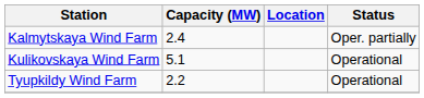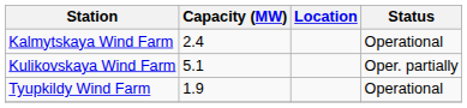Kalmytskaya Wind Farm | Status: Oper. partially -> Operational
Kulikovskaya Wind Farm | Status: Operational -> Oper. partially
Tyupkildy Wind Farm | Capacity (MW): 2.2 -> 1.9
